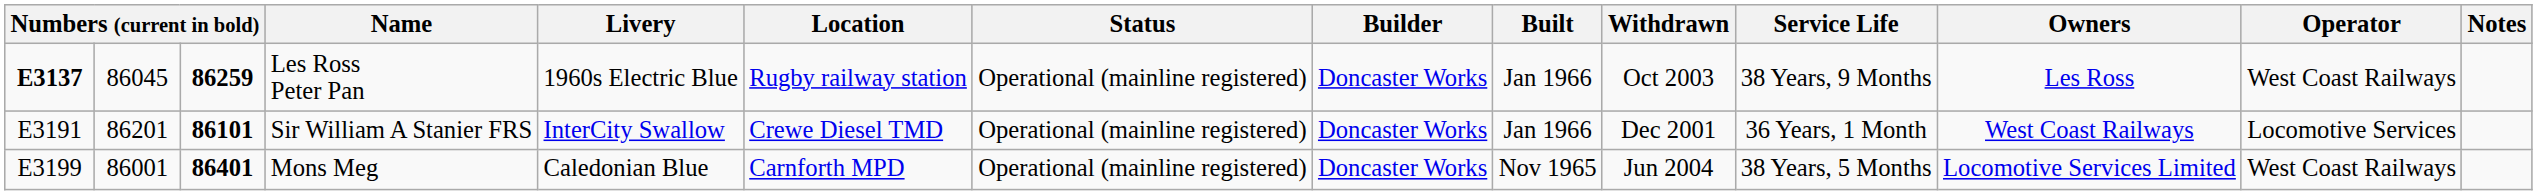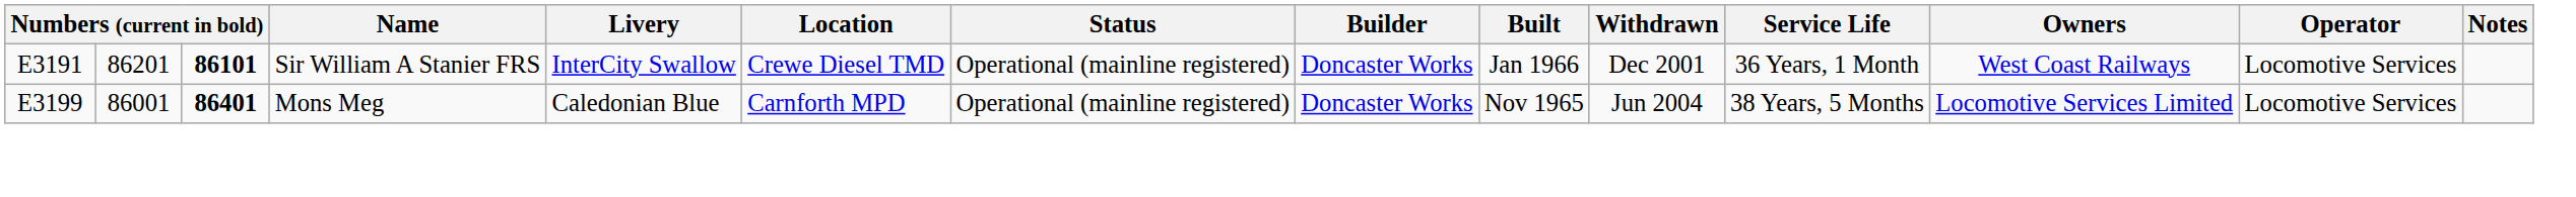- row: E3137 | 86045 | 86259 | Les Ross Peter Pan | 1960s Electric Blue | Rugby railway station | Operational (mainline registered) | Doncaster Works | Jan 1966 | Oct 2003 | 38 Years, 9 Months | Les Ross | West Coast Railways
Mons Meg | Operator: West Coast Railways -> Locomotive Services
